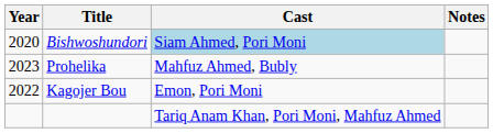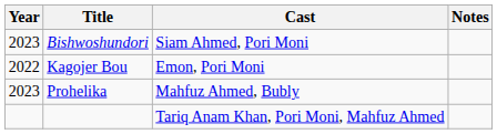Bishwoshundori | Year: 2020 -> 2023
Bishwoshundori | Cast: lightblue background -> no background
rows swapped: Kagojer Bou <-> Prohelika
